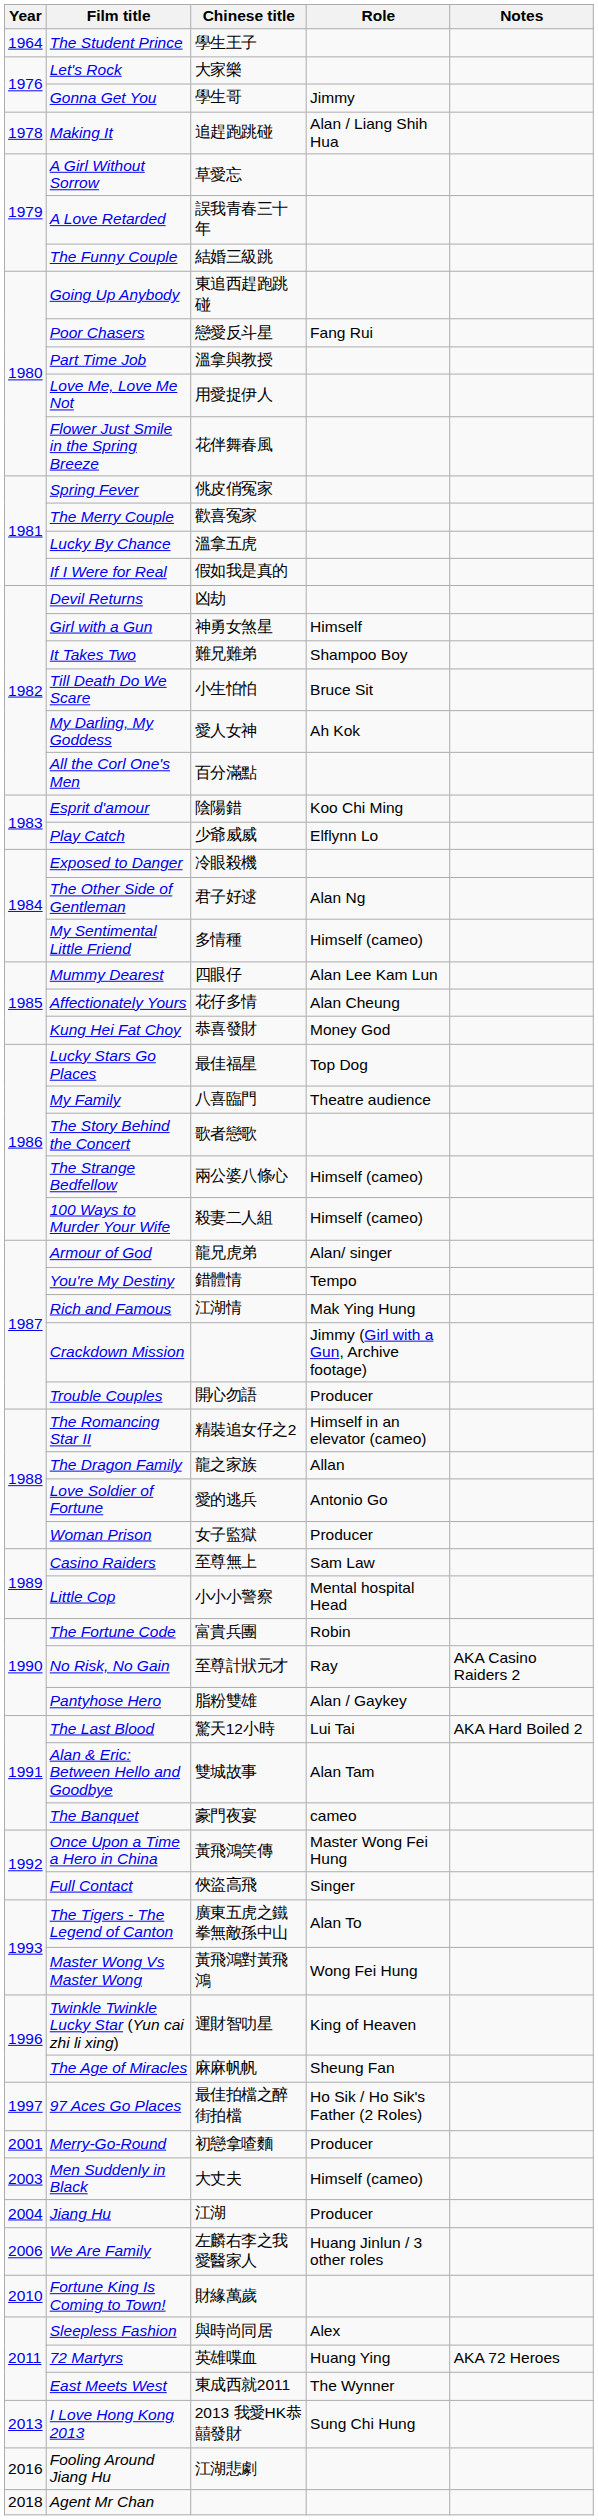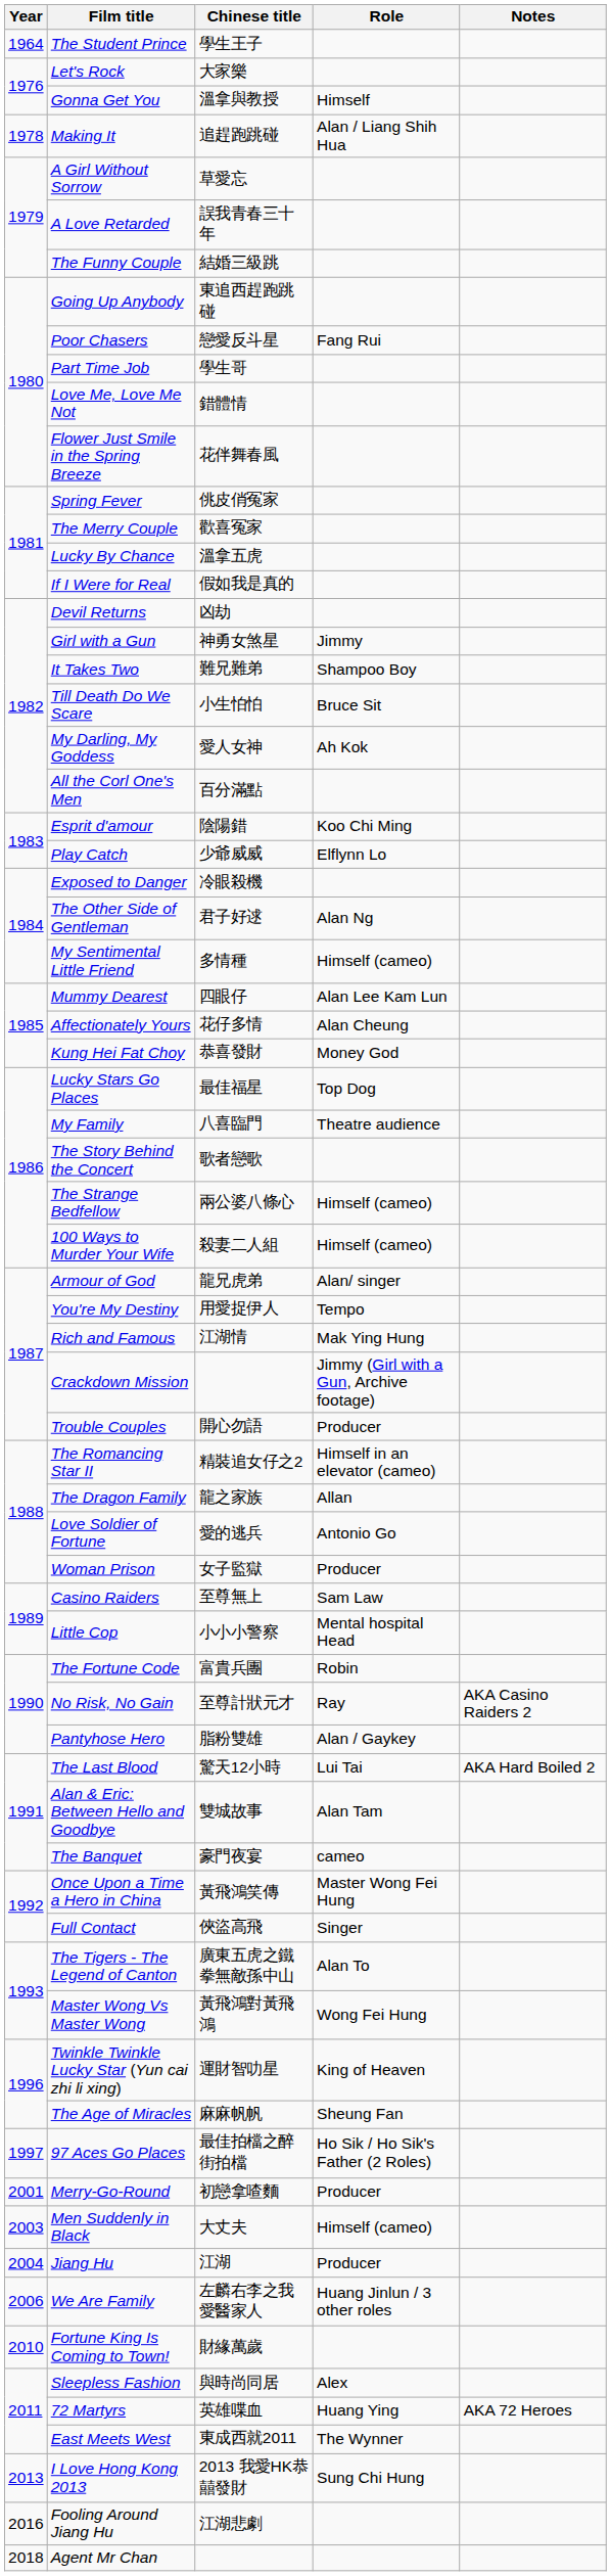Gonna Get You | Chinese title: 學生哥 -> 溫拿與教授
Gonna Get You | Role: Jimmy -> Himself
Part Time Job | Chinese title: 溫拿與教授 -> 學生哥
Love Me, Love Me Not | Chinese title: 用愛捉伊人 -> 錯體情
Girl with a Gun | Role: Himself -> Jimmy
You're My Destiny | Chinese title: 錯體情 -> 用愛捉伊人
